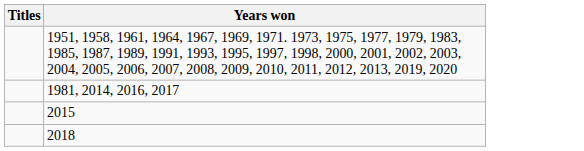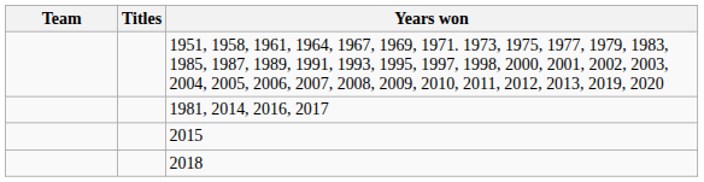+ column: Team
